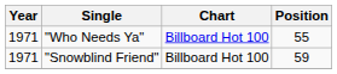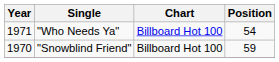"Who Needs Ya" | Position: 55 -> 54
"Snowblind Friend" | Year: 1971 -> 1970
